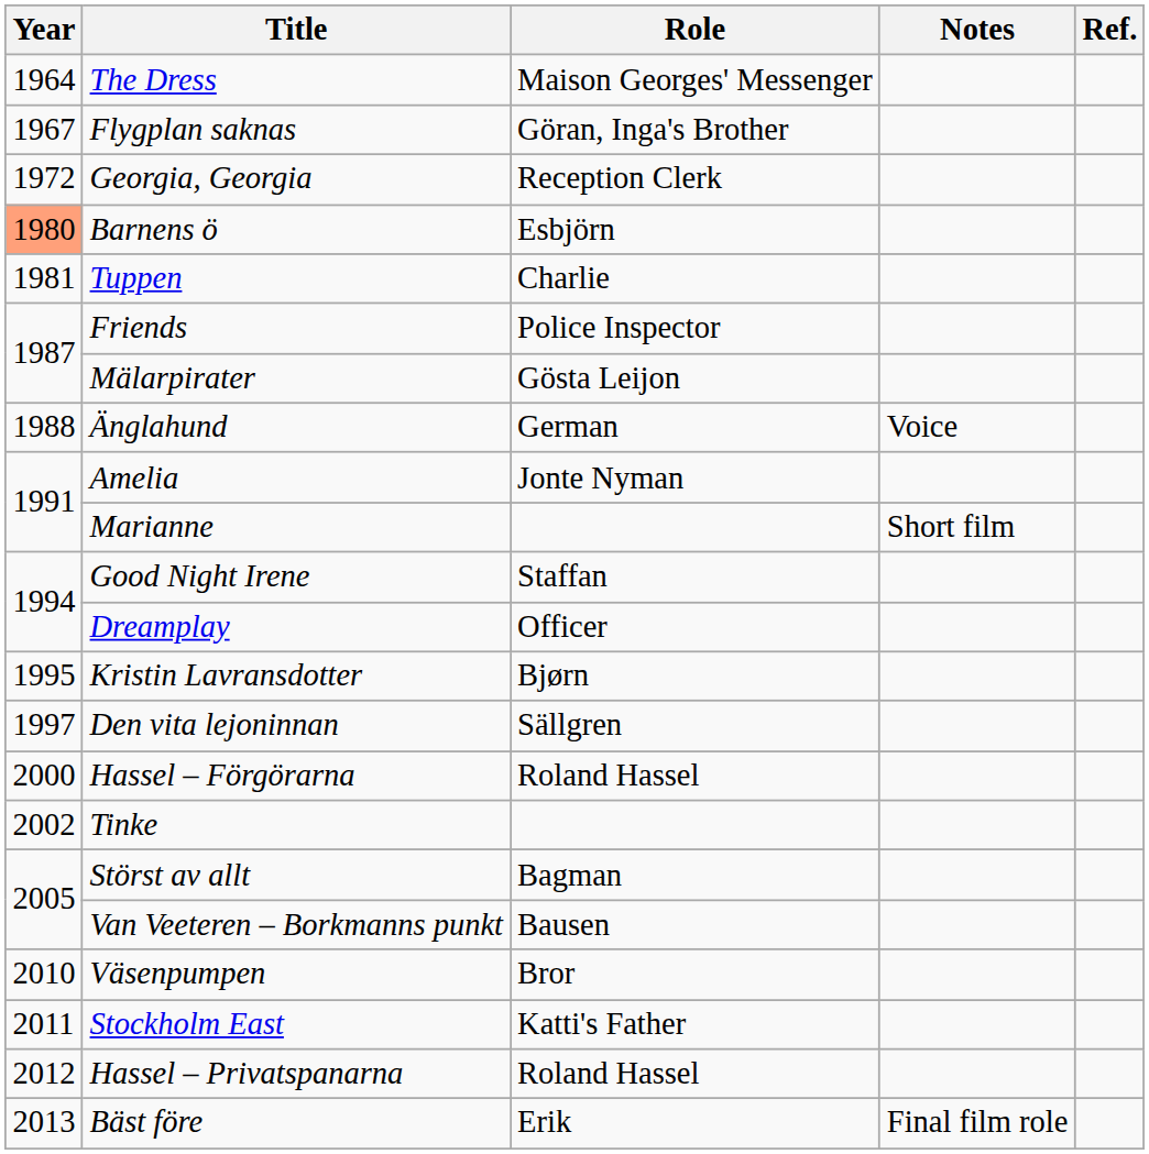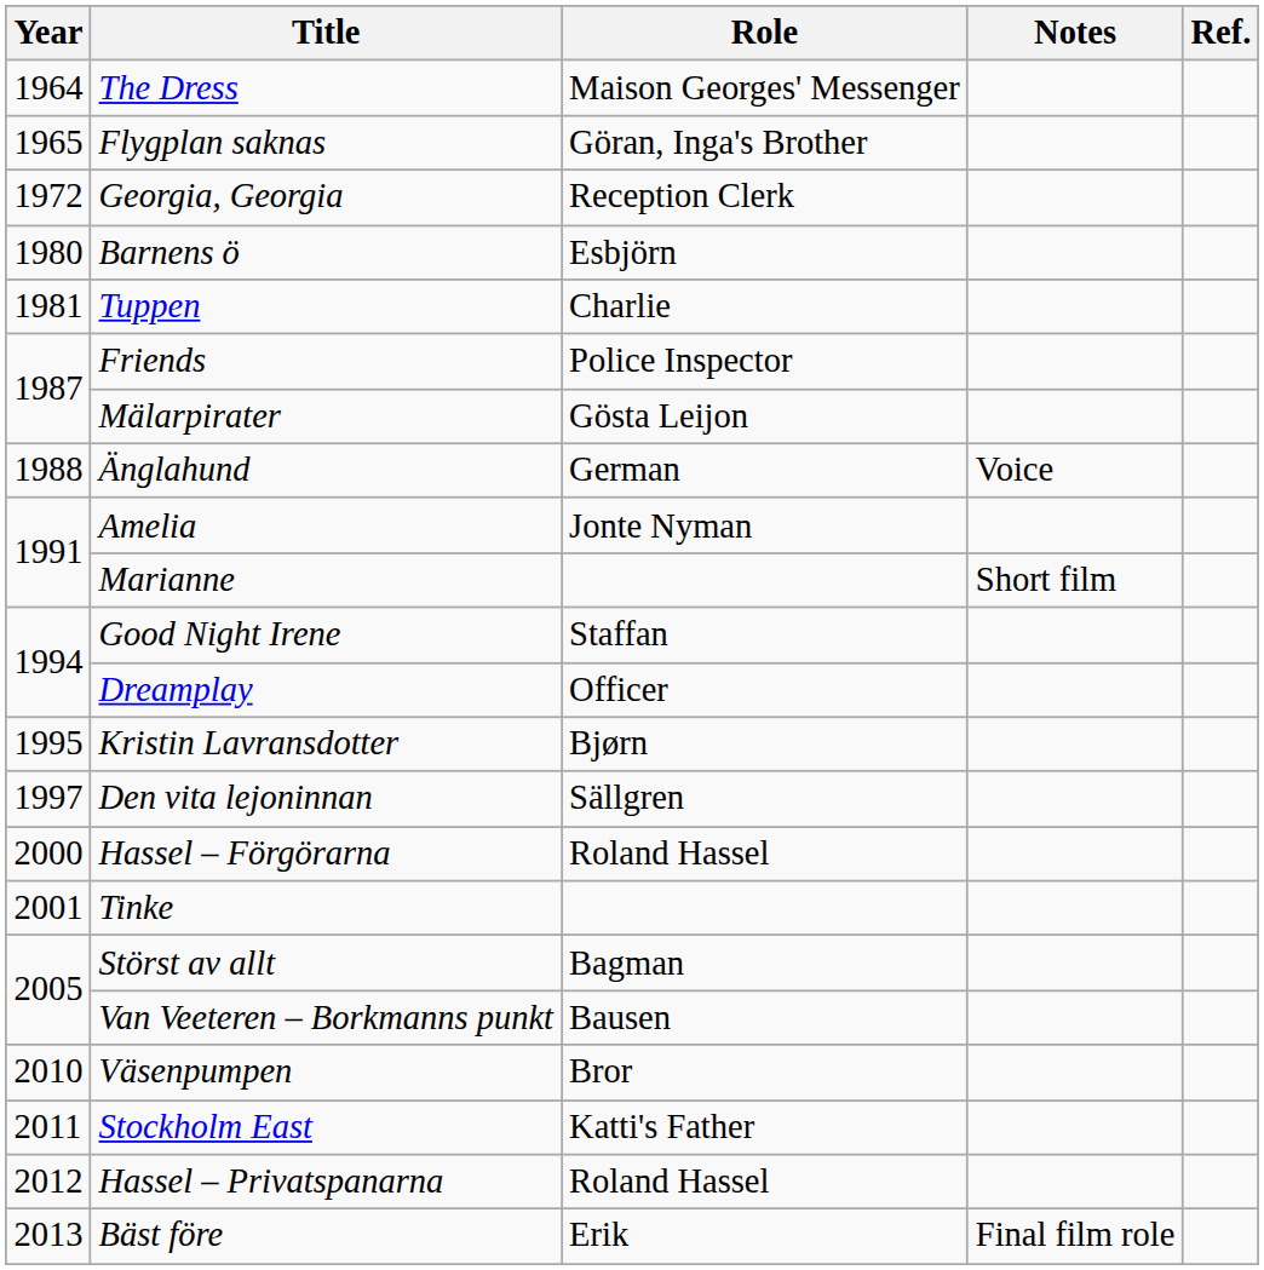Flygplan saknas | Year: 1967 -> 1965
Barnens ö | Year: lightsalmon background -> no background
Tinke | Year: 2002 -> 2001
